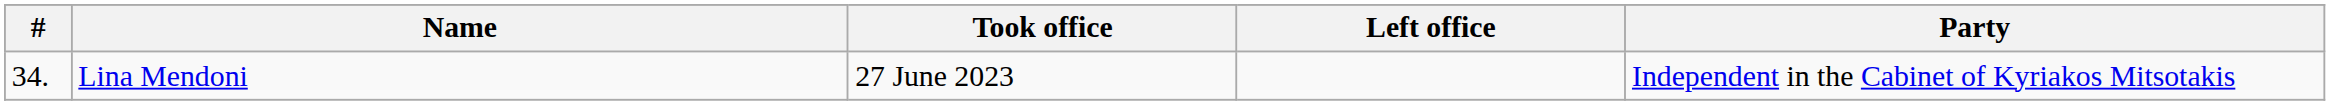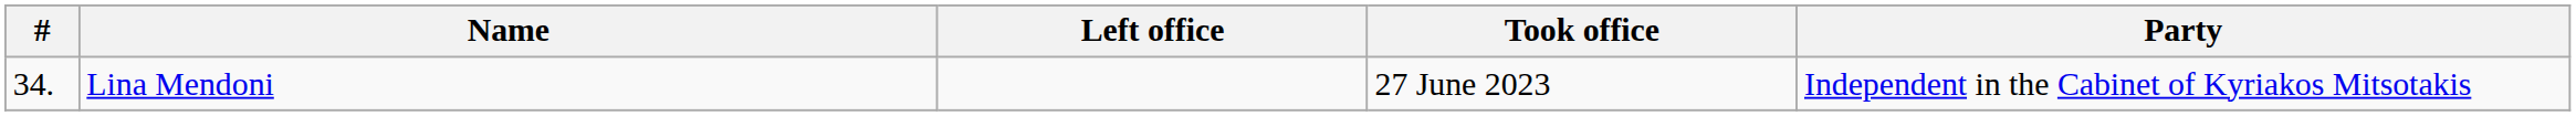columns swapped: Took office <-> Left office
